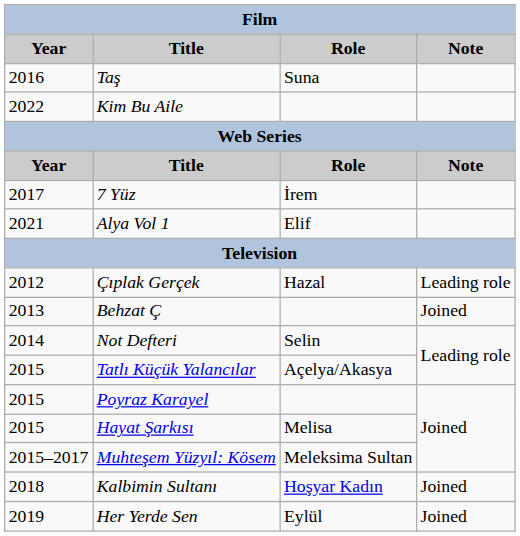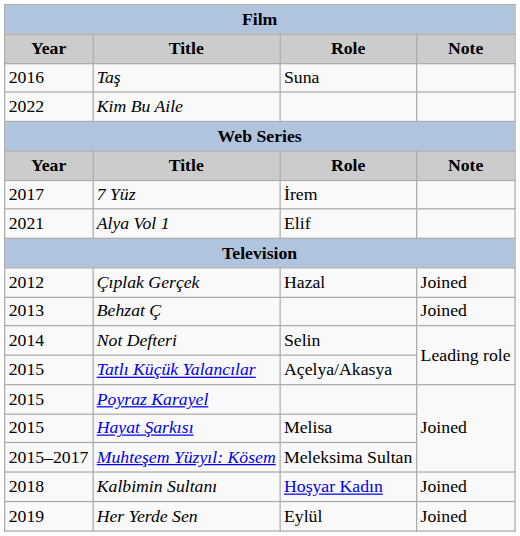Çıplak Gerçek | Note: Leading role -> Joined
